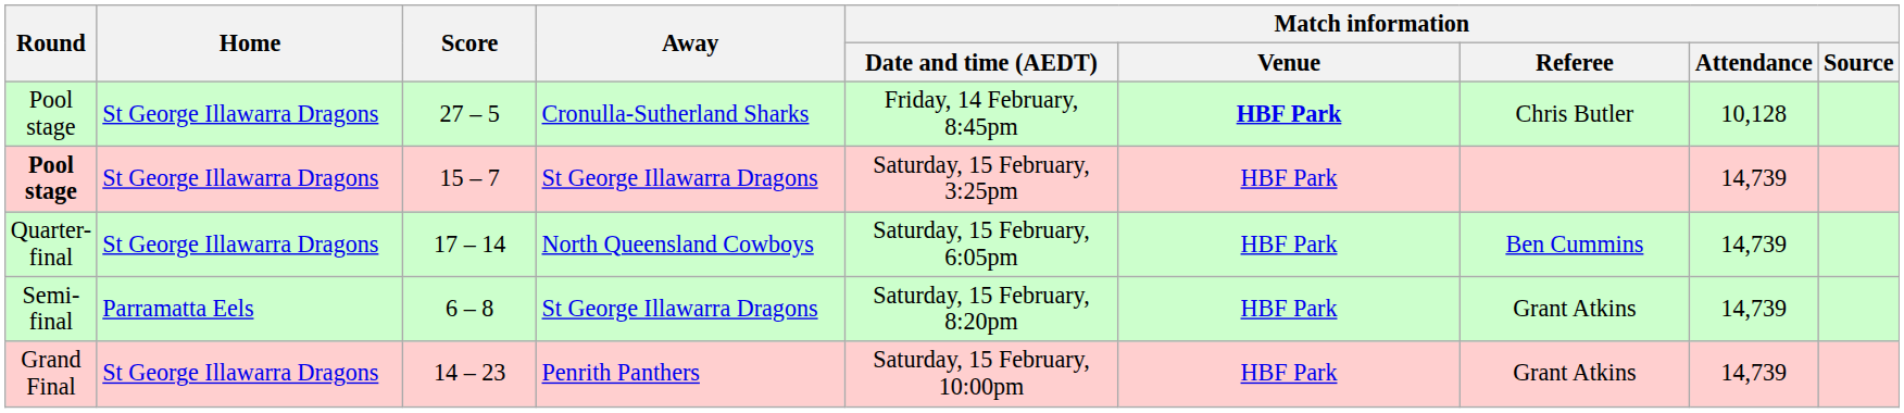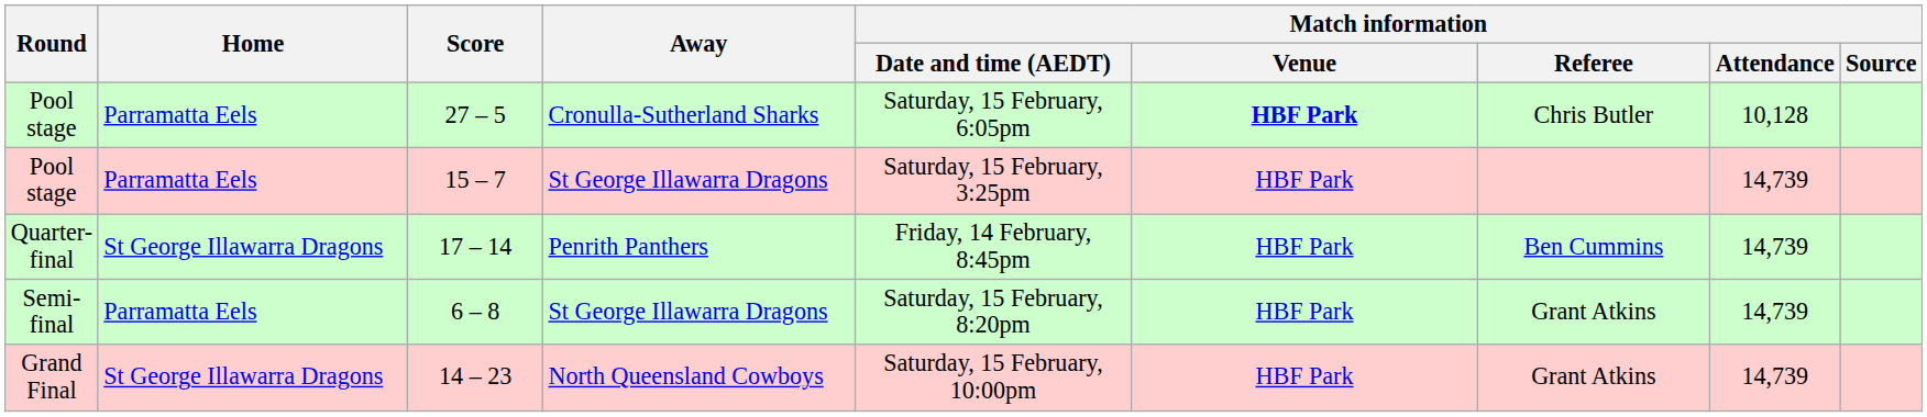27 – 5 | Home: St George Illawarra Dragons -> Parramatta Eels
27 – 5 | Match information / Date and time (AEDT): Friday, 14 February, 8:45pm -> Saturday, 15 February, 6:05pm
15 – 7 | Round: bold -> normal
15 – 7 | Home: St George Illawarra Dragons -> Parramatta Eels
17 – 14 | Away: North Queensland Cowboys -> Penrith Panthers
17 – 14 | Match information / Date and time (AEDT): Saturday, 15 February, 6:05pm -> Friday, 14 February, 8:45pm
14 – 23 | Away: Penrith Panthers -> North Queensland Cowboys
